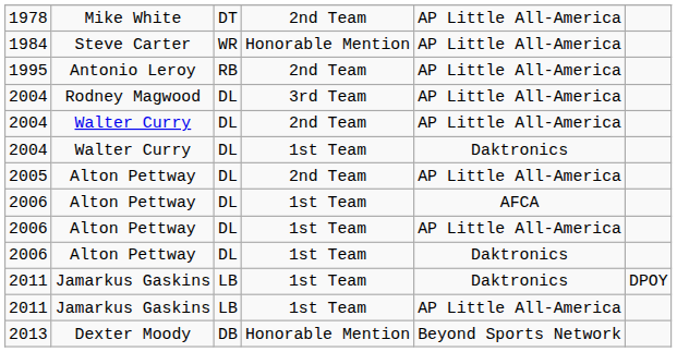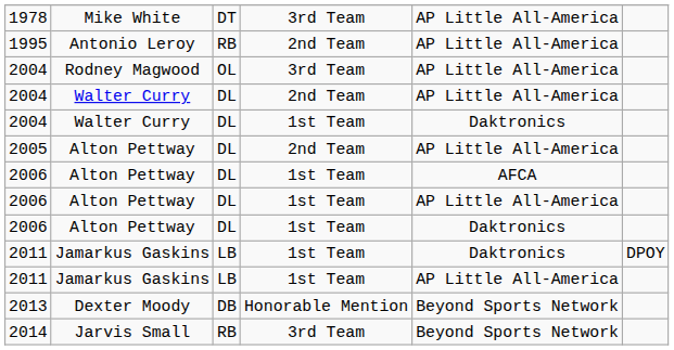1978 | column 4: 2nd Team -> 3rd Team
- row: 1984 | Steve Carter | WR | Honorable Mention | AP Little All-America
2004 / Rodney Magwood | column 3: DL -> OL
+ row: 2014 | Jarvis Small | RB | 3rd Team | Beyond Sports Network
